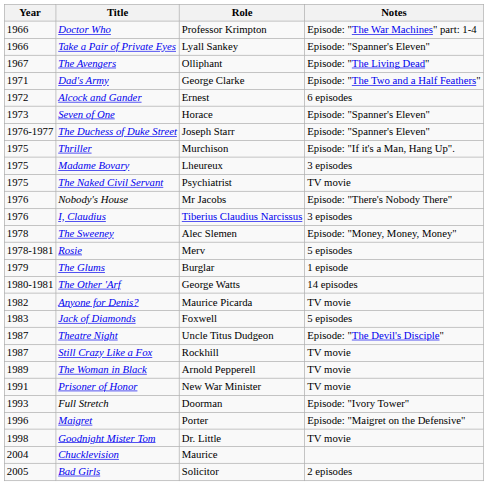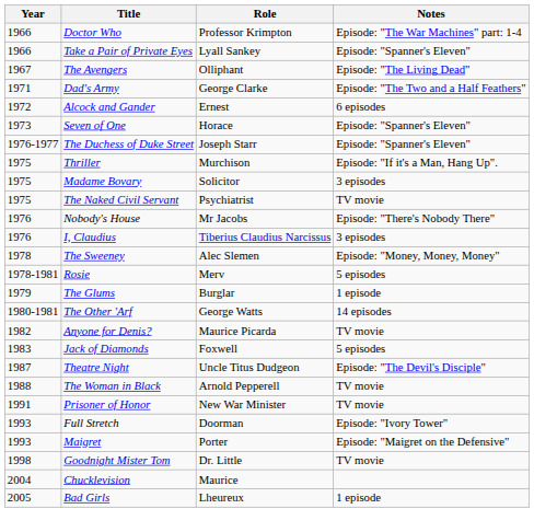Madame Bovary | Role: Lheureux -> Solicitor
- row: 1987 | Still Crazy Like a Fox | Rockhill | TV movie
The Woman in Black | Year: 1989 -> 1988
Maigret | Year: 1996 -> 1993
Bad Girls | Role: Solicitor -> Lheureux
Bad Girls | Notes: 2 episodes -> 1 episode
